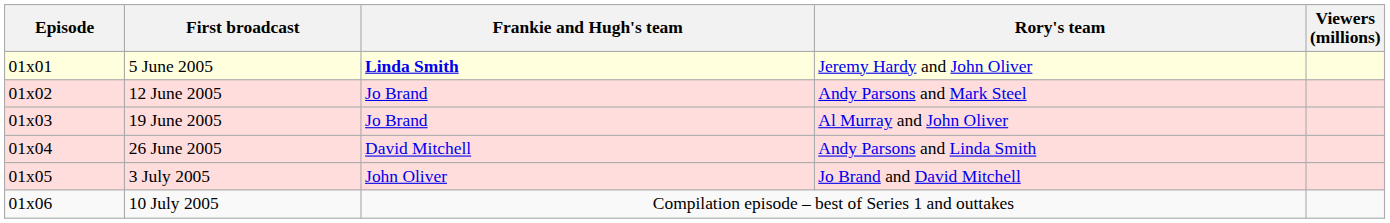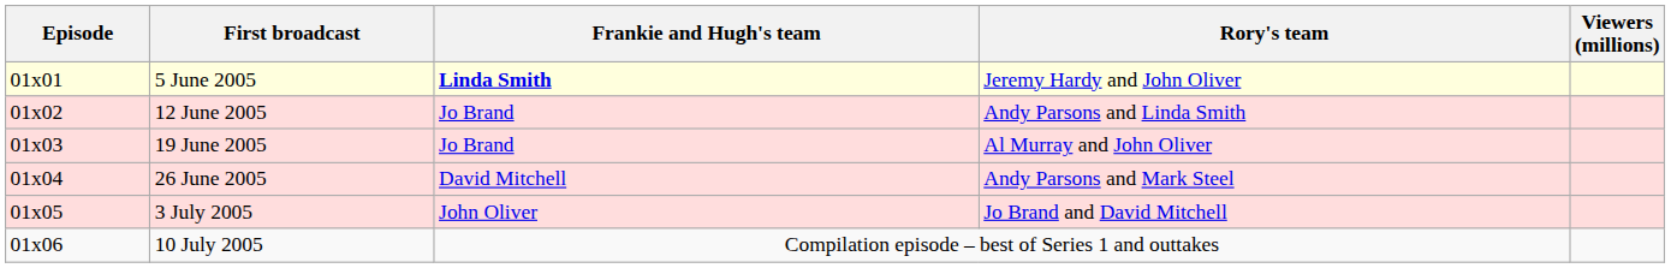12 June 2005 | Rory's team: Andy Parsons and Mark Steel -> Andy Parsons and Linda Smith
26 June 2005 | Rory's team: Andy Parsons and Linda Smith -> Andy Parsons and Mark Steel
